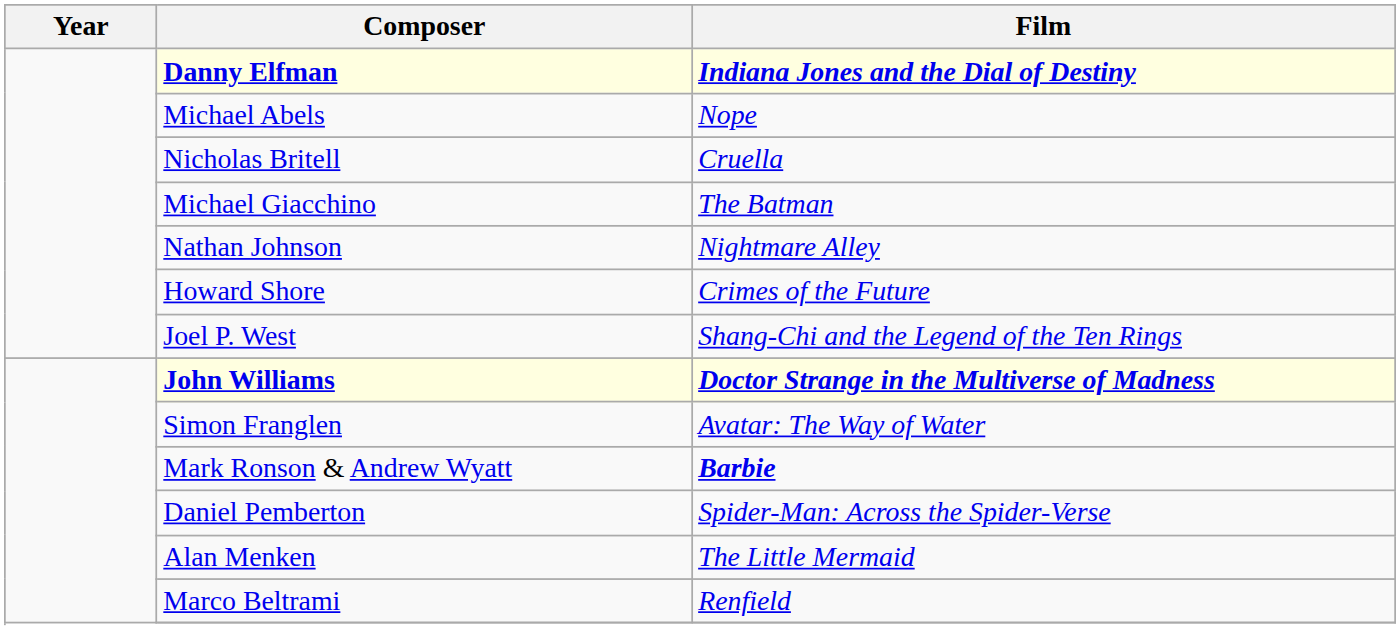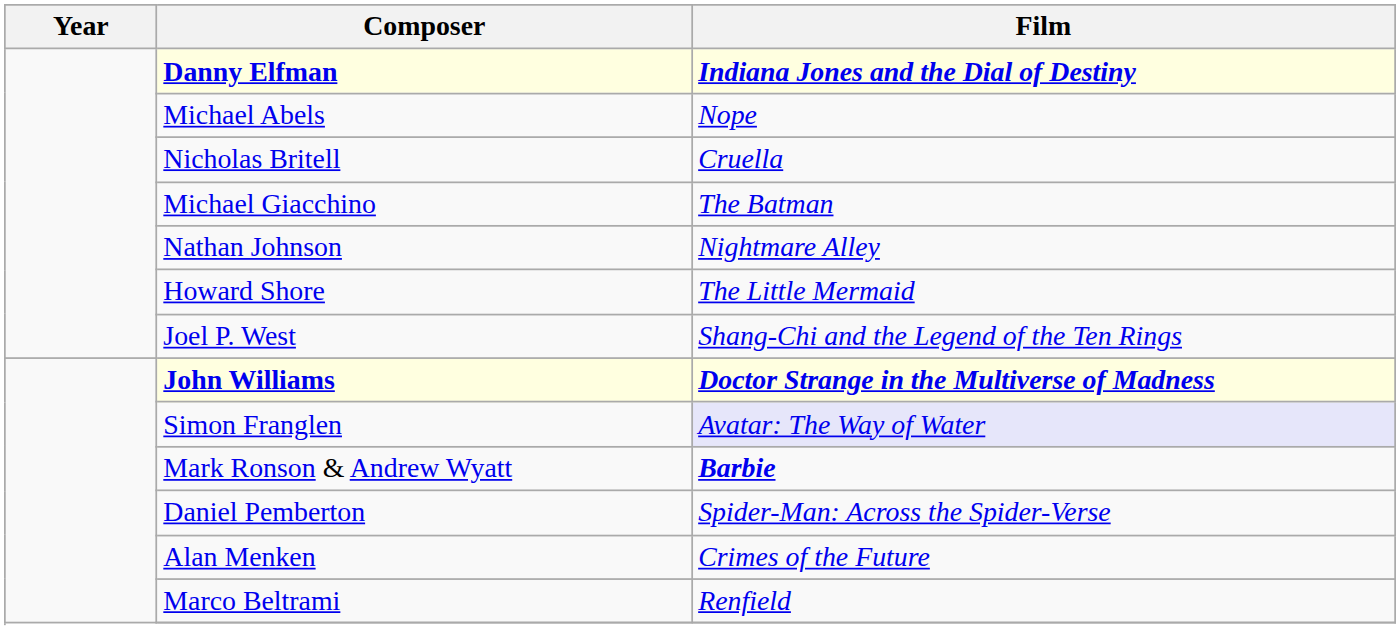Howard Shore | Film: Crimes of the Future -> The Little Mermaid
Simon Franglen | Film: no background -> lavender background
Alan Menken | Film: The Little Mermaid -> Crimes of the Future
